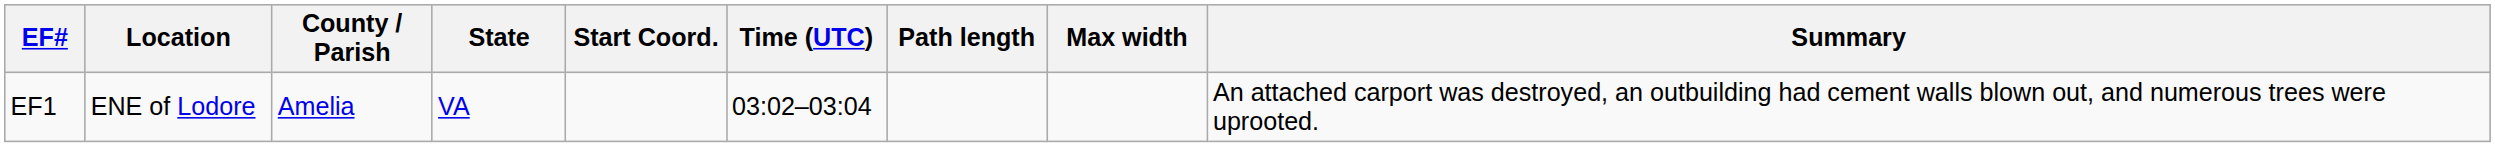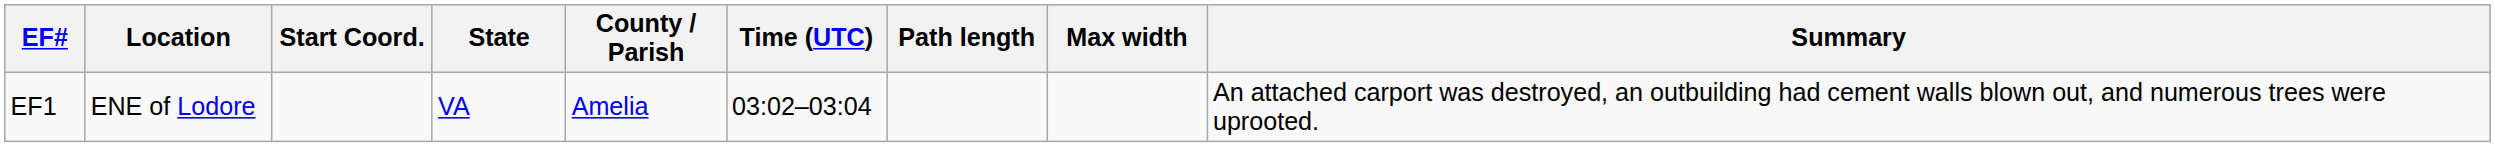columns swapped: County / Parish <-> Start Coord.
